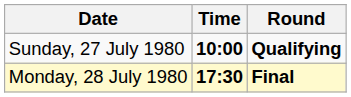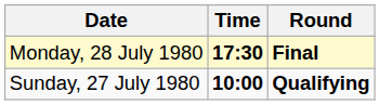rows swapped: Sunday, 27 July 1980 <-> Monday, 28 July 1980
